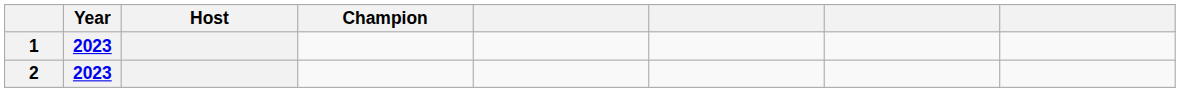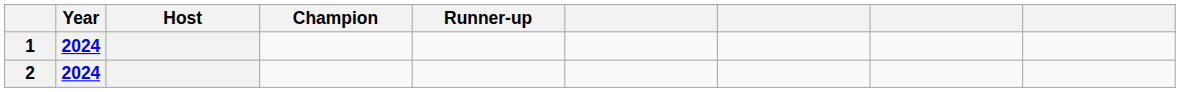+ column: Runner-up
1 | Year: 2023 -> 2024
2 | Year: 2023 -> 2024
